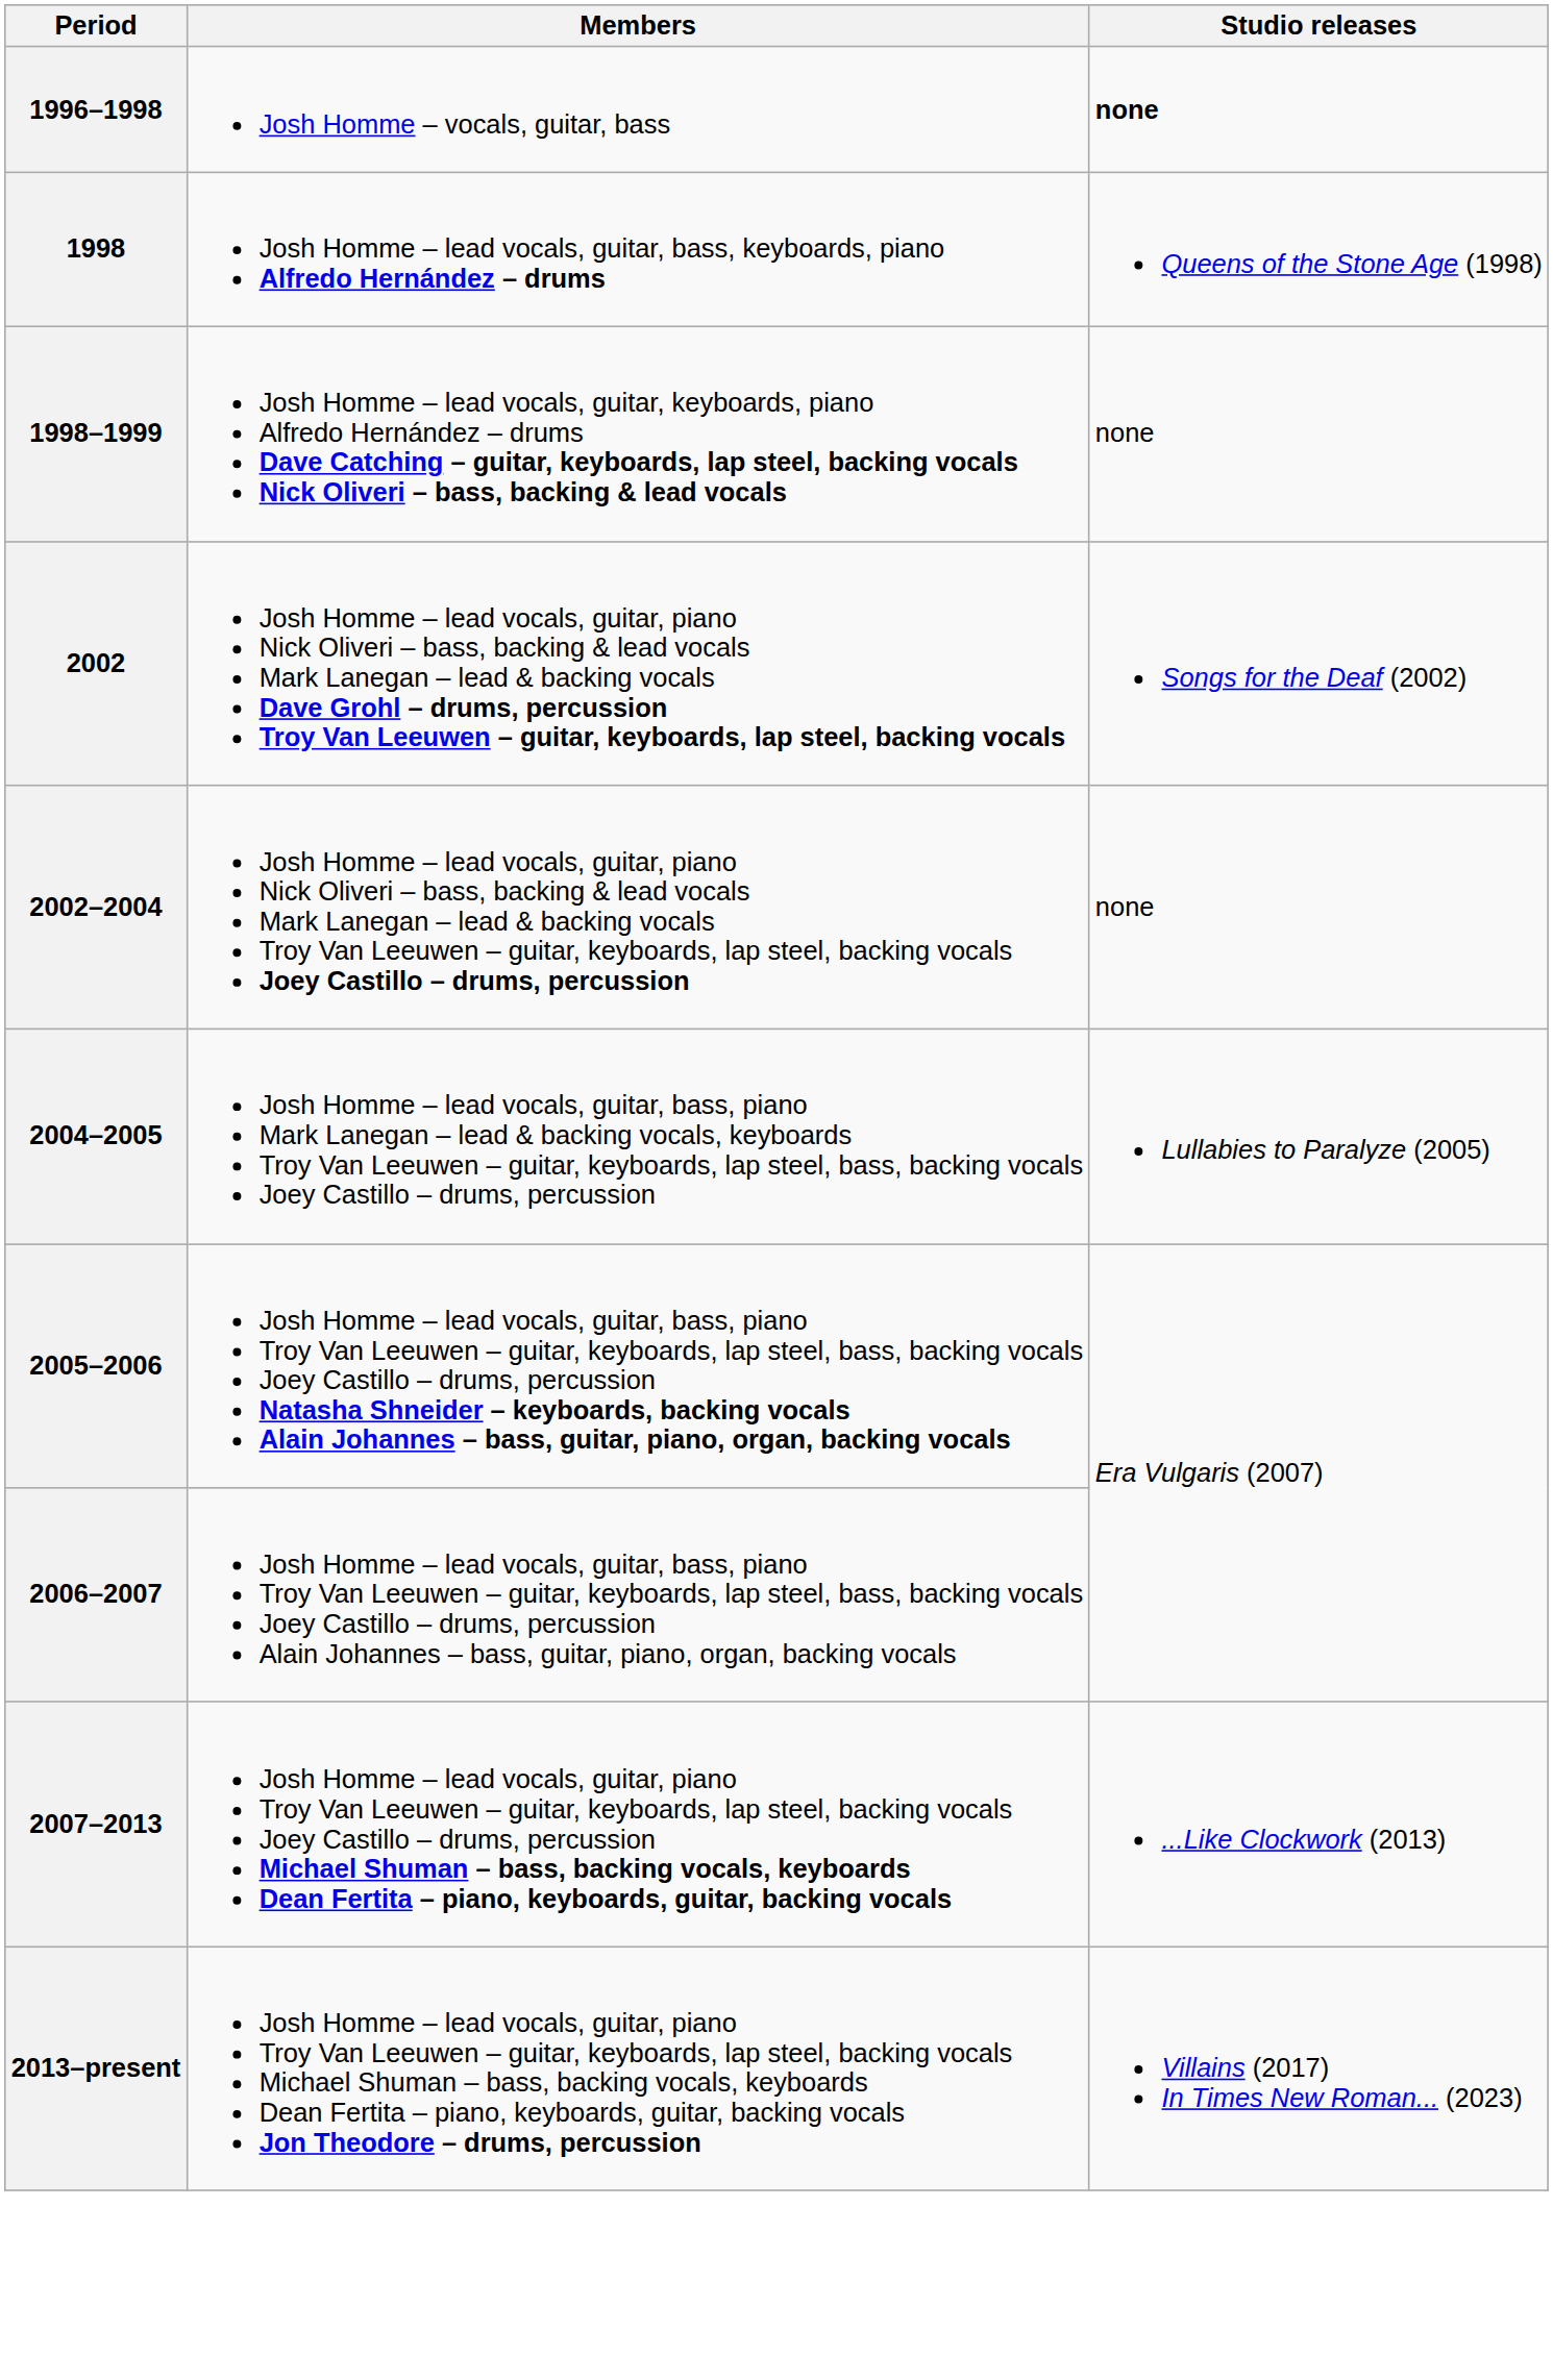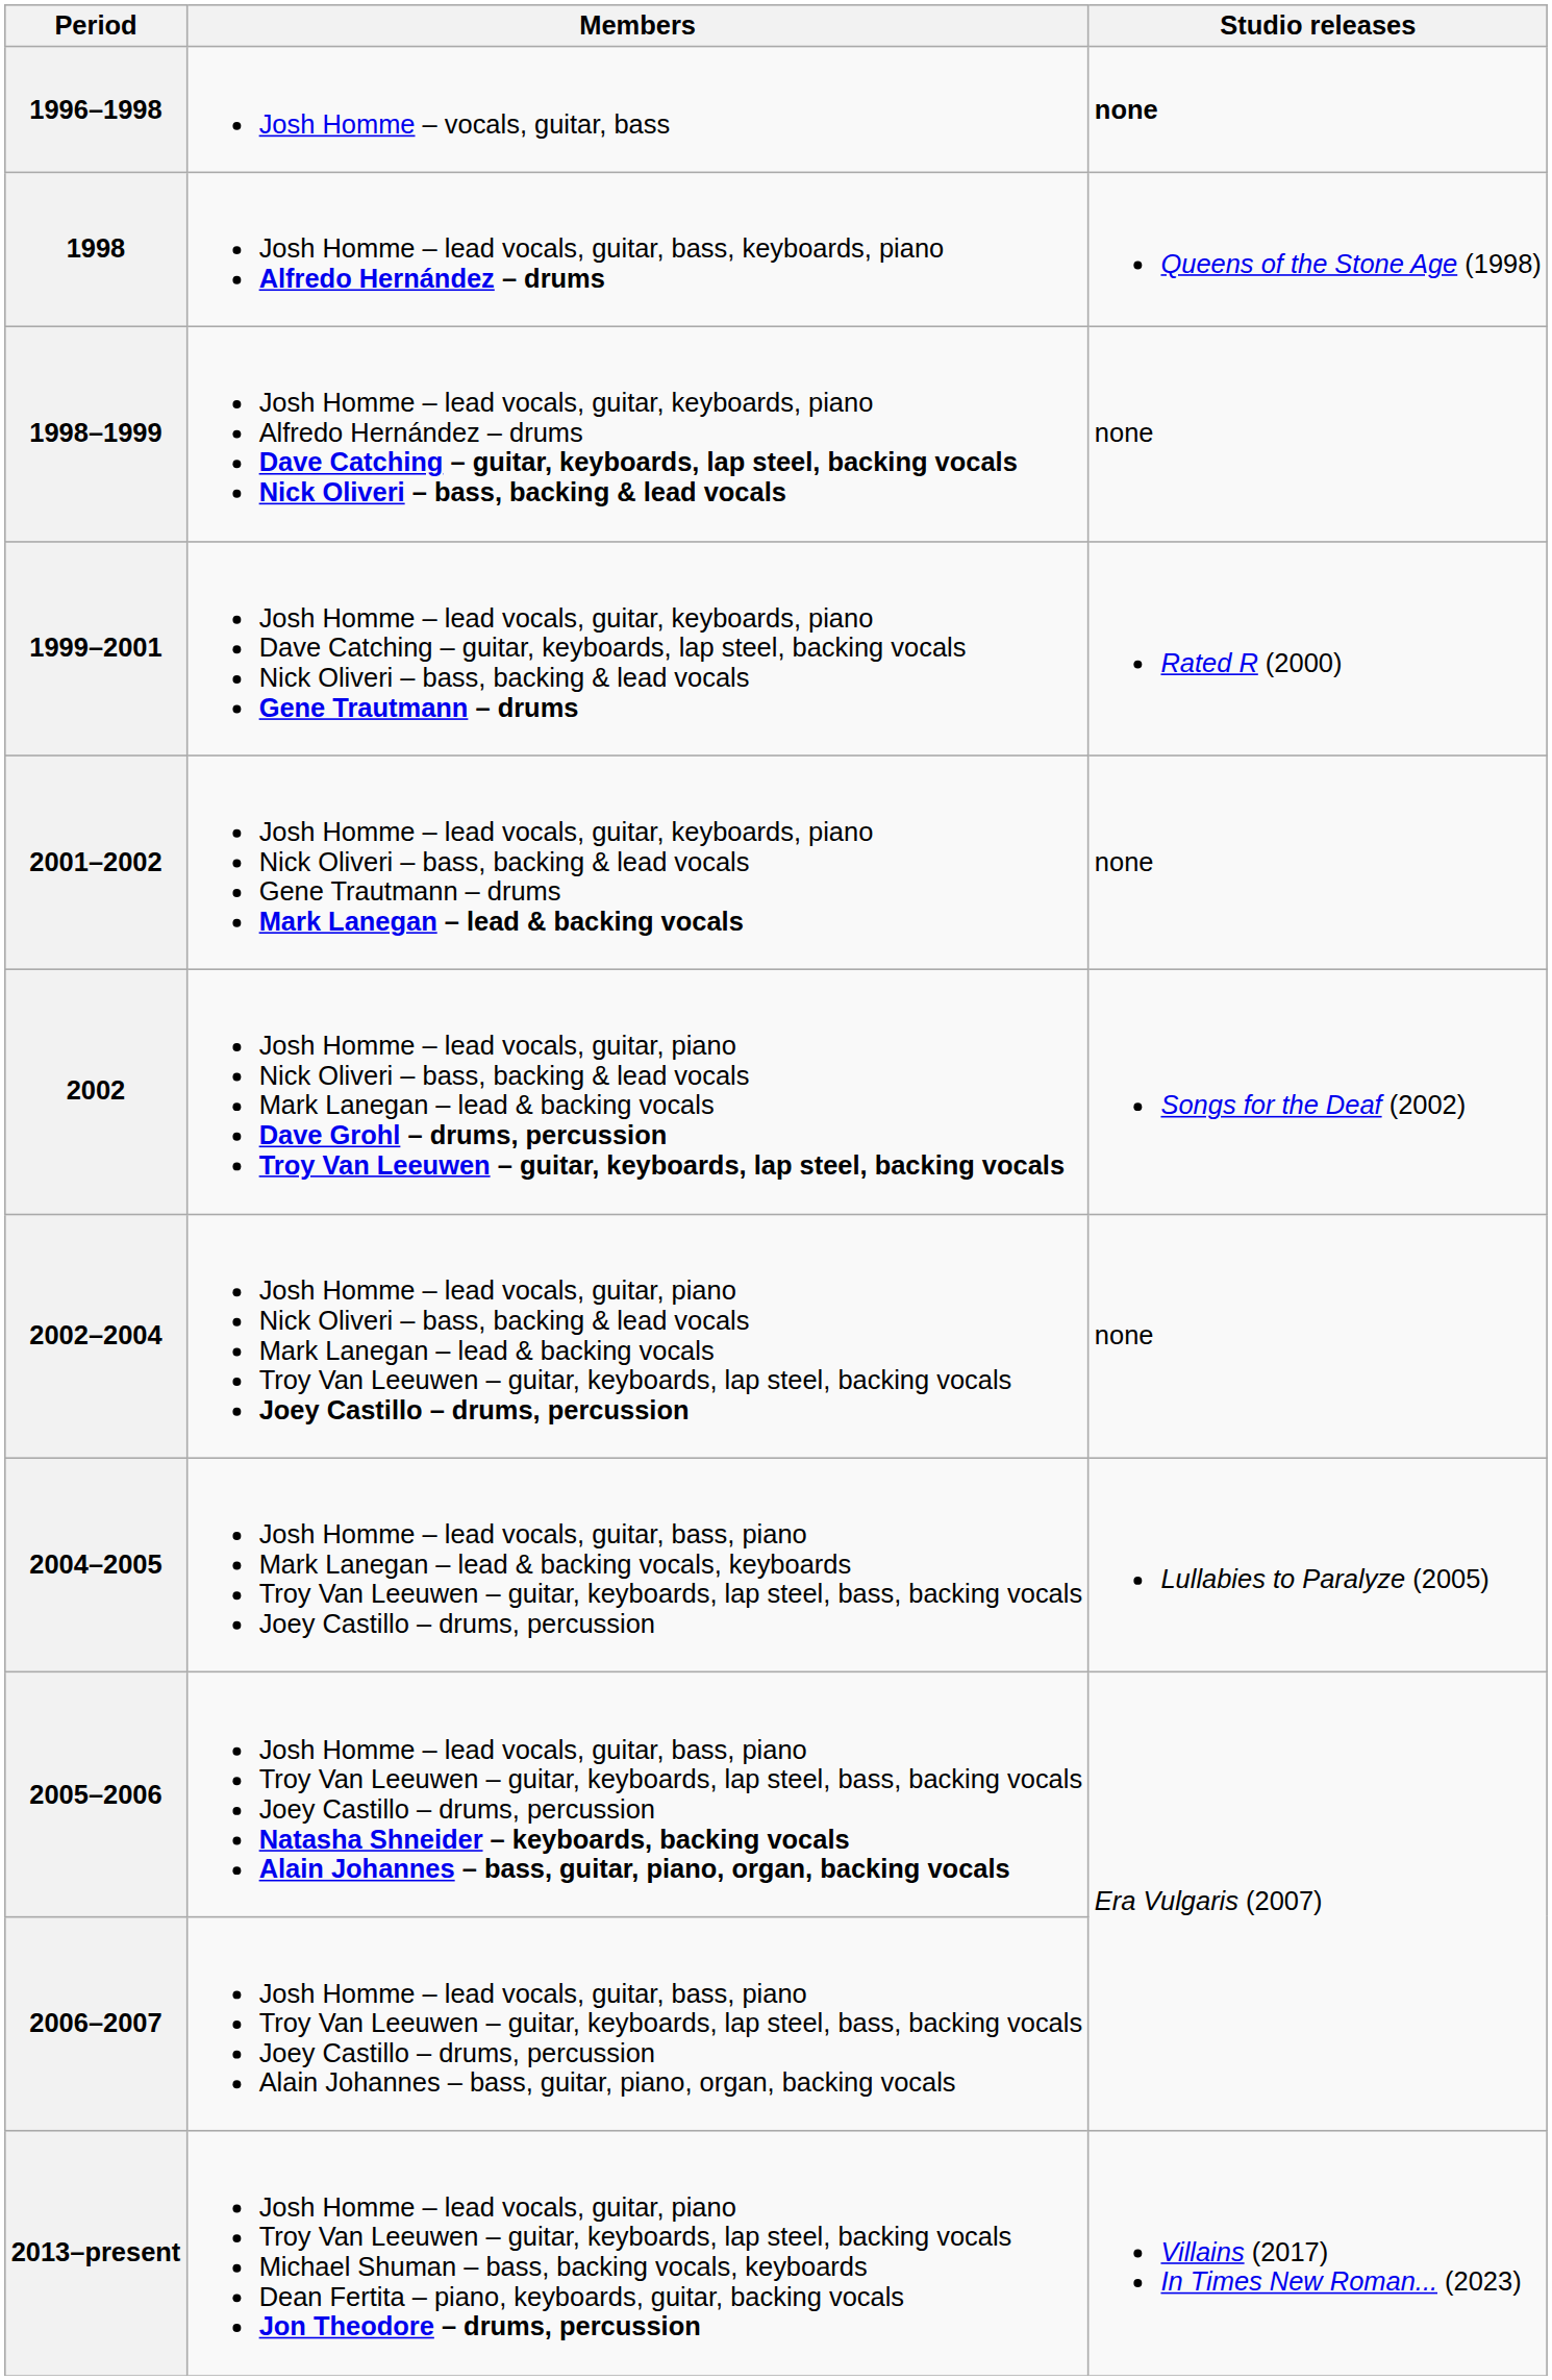+ row: 1999–2001 | Josh Homme – lead vocals, guitar, keyboards, piano Dave Catching – guitar, keyboards, lap steel, backing vocals Nick Oliveri – bass, backing & lead vocals Gene Trautmann – drums | Rated R (2000)
+ row: 2001–2002 | Josh Homme – lead vocals, guitar, keyboards, piano Nick Oliveri – bass, backing & lead vocals Gene Trautmann – drums Mark Lanegan – lead & backing vocals | none
- row: 2007–2013 | Josh Homme – lead vocals, guitar, piano Troy Van Leeuwen – guitar, keyboards, lap steel, backing vocals Joey Castillo – drums, percussion Michael Shuman – bass, backing vocals, keyboards Dean Fertita – piano, keyboards, guitar, backing vocals | ...Like Clockwork (2013)
